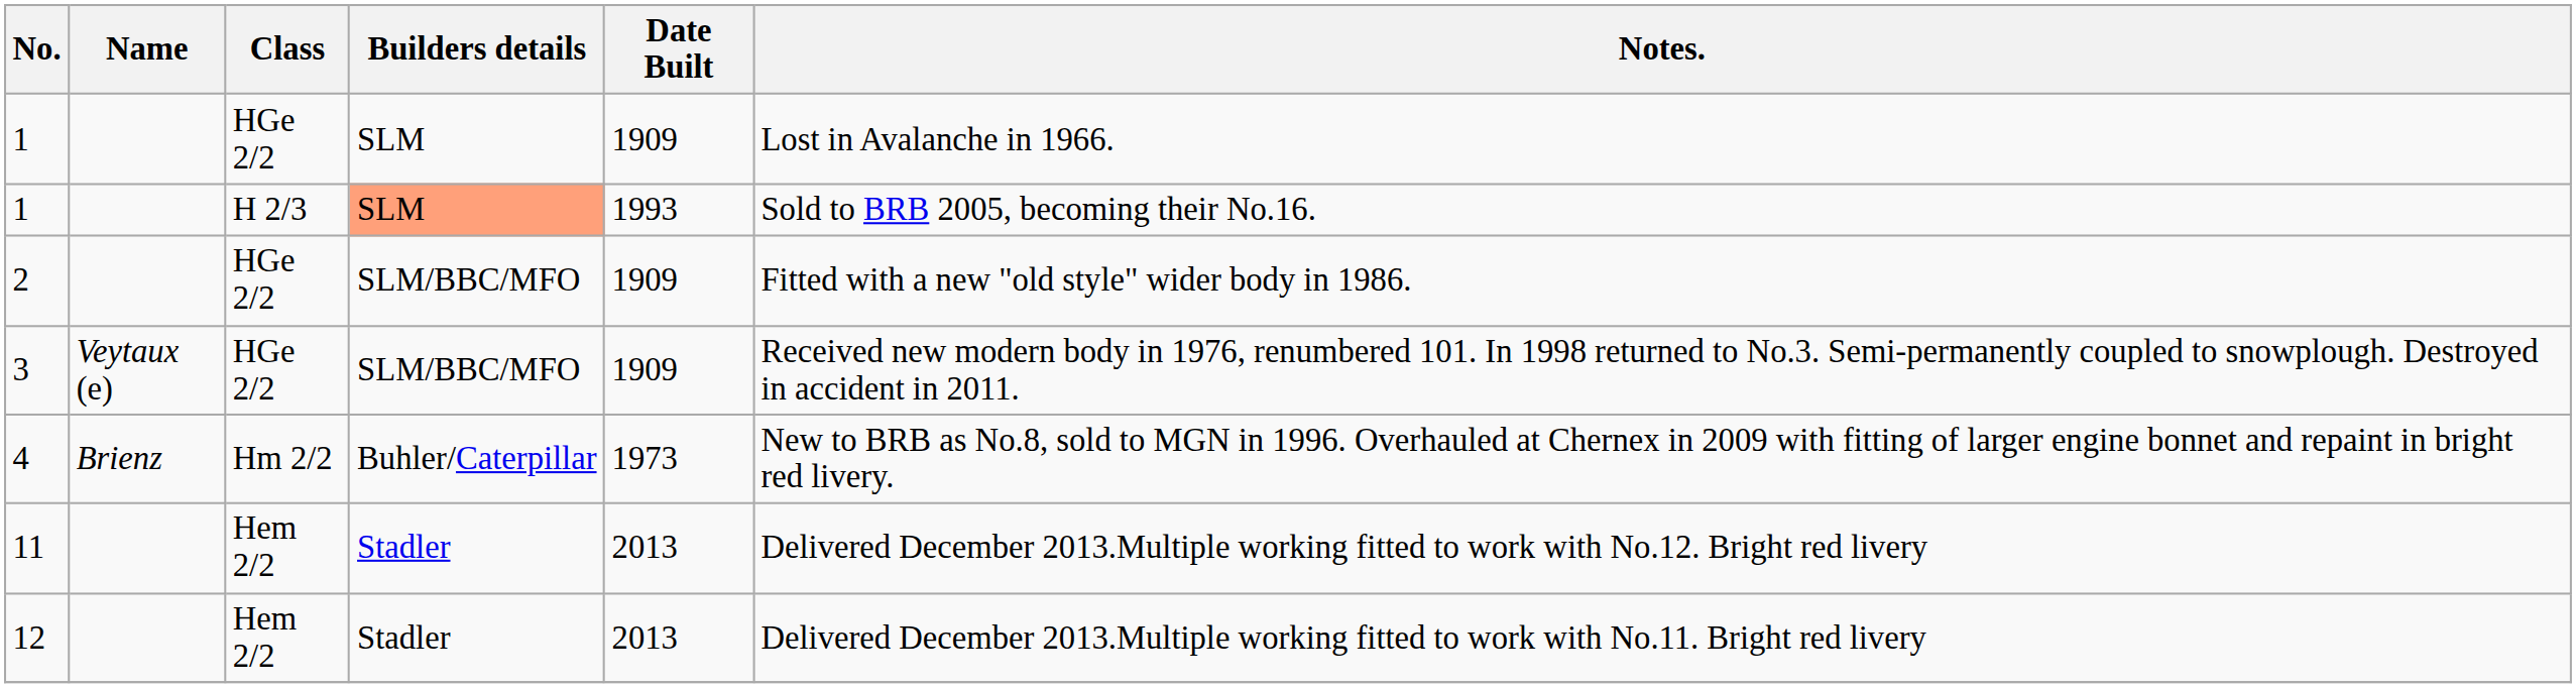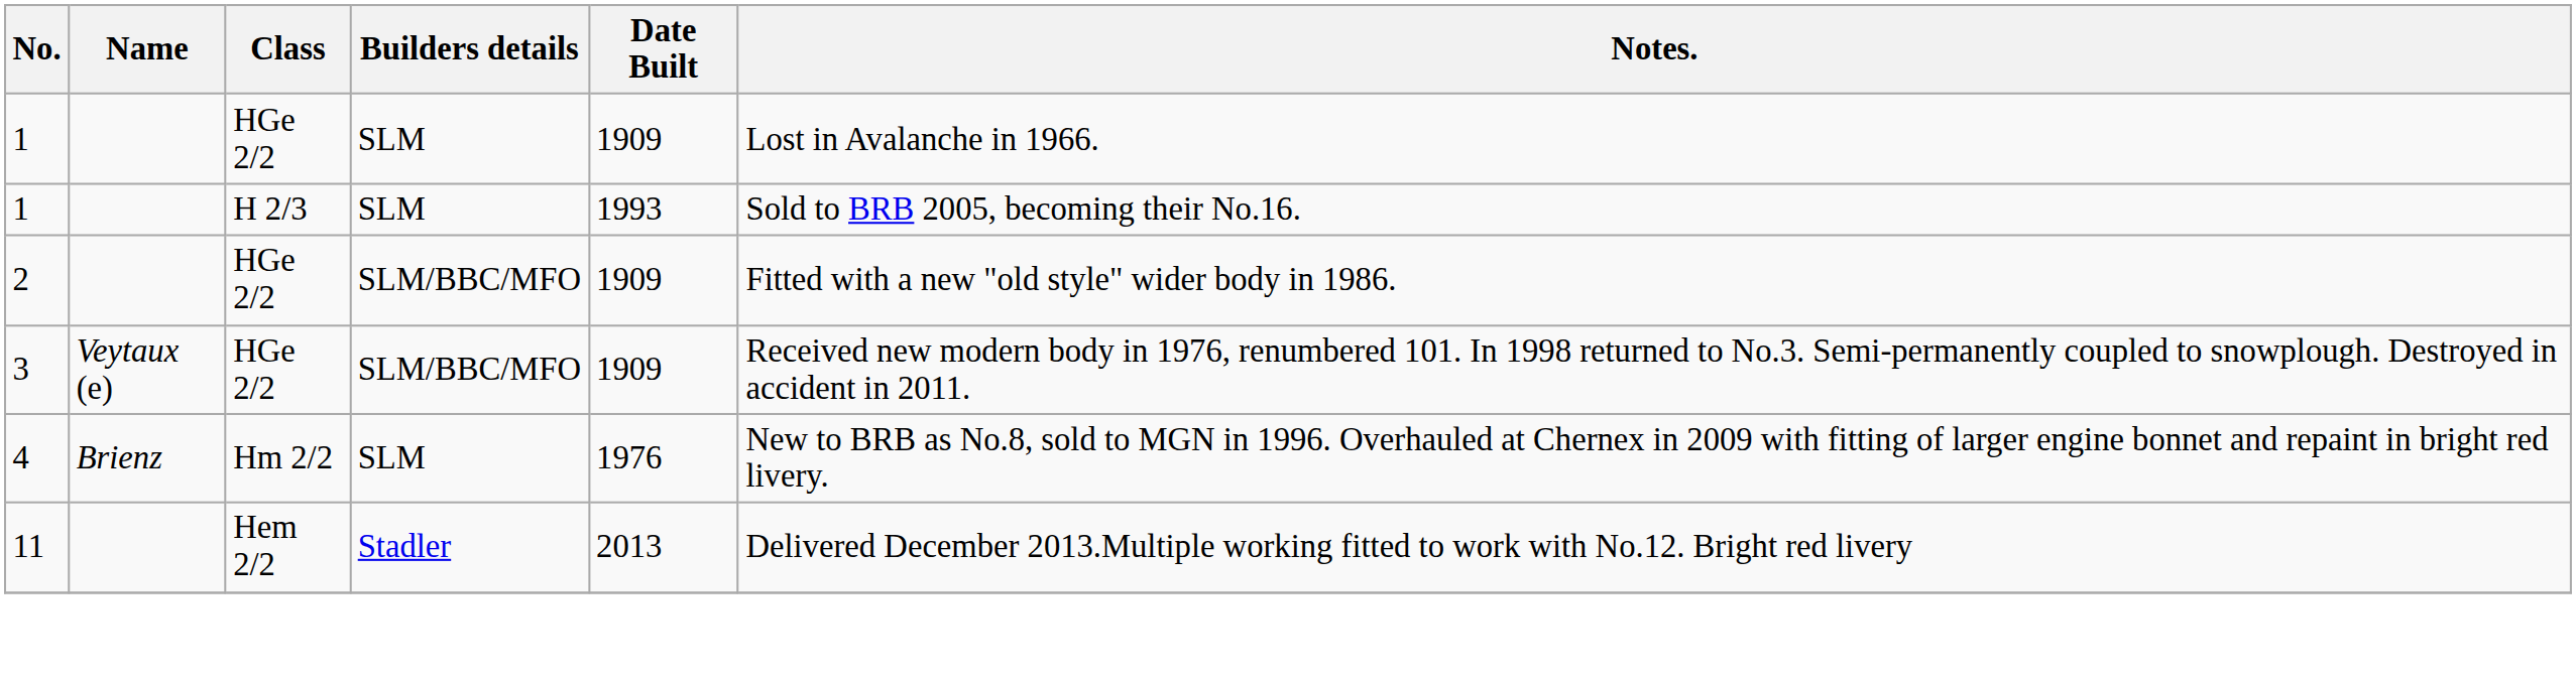1 / H 2/3 | Builders details: lightsalmon background -> no background
4 | Builders details: Buhler/Caterpillar -> SLM
4 | Date Built: 1973 -> 1976
- row: 12 | Hem 2/2 | Stadler | 2013 | Delivered December 2013.Multiple working fitted to work with No.11. Bright red livery
